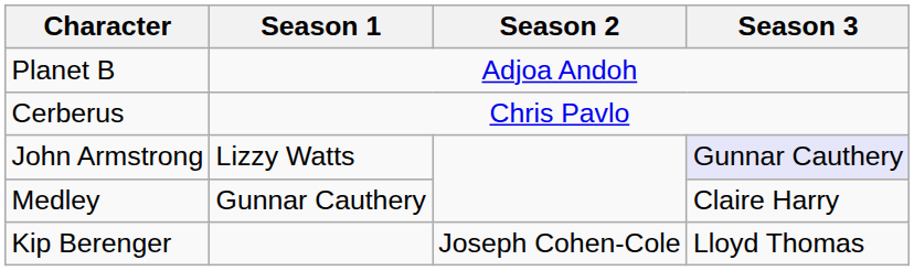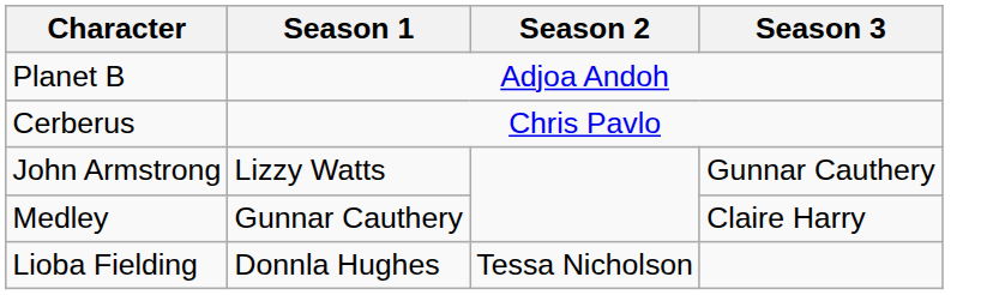John Armstrong | Season 3: lavender background -> no background
+ row: Lioba Fielding | Donnla Hughes | Tessa Nicholson
- row: Kip Berenger | Joseph Cohen-Cole | Lloyd Thomas
